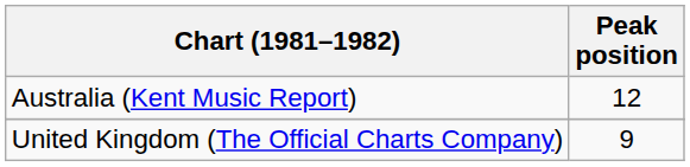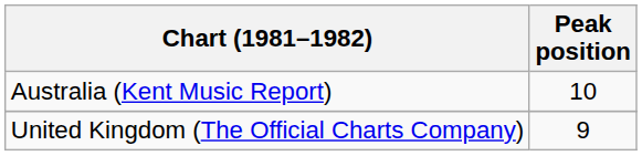Australia (Kent Music Report) | Peak position: 12 -> 10
